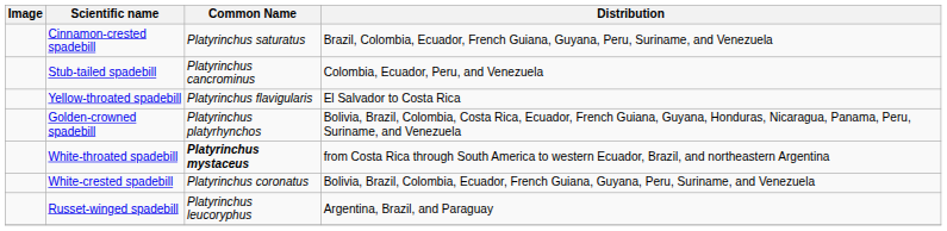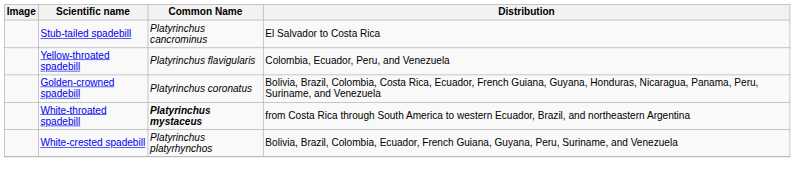- row: Cinnamon-crested spadebill | Platyrinchus saturatus | Brazil, Colombia, Ecuador, French Guiana, Guyana, Peru, Suriname, and Venezuela
Stub-tailed spadebill | Distribution: Colombia, Ecuador, Peru, and Venezuela -> El Salvador to Costa Rica
Yellow-throated spadebill | Distribution: El Salvador to Costa Rica -> Colombia, Ecuador, Peru, and Venezuela
Golden-crowned spadebill | Common Name: Platyrinchus platyrhynchos -> Platyrinchus coronatus
White-crested spadebill | Common Name: Platyrinchus coronatus -> Platyrinchus platyrhynchos
- row: Russet-winged spadebill | Platyrinchus leucoryphus | Argentina, Brazil, and Paraguay
